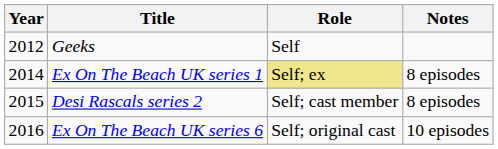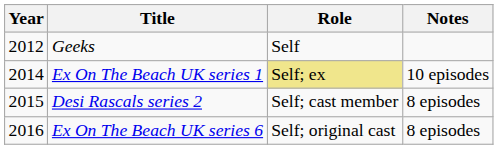Ex On The Beach UK series 1 | Notes: 8 episodes -> 10 episodes
Ex On The Beach UK series 6 | Notes: 10 episodes -> 8 episodes
